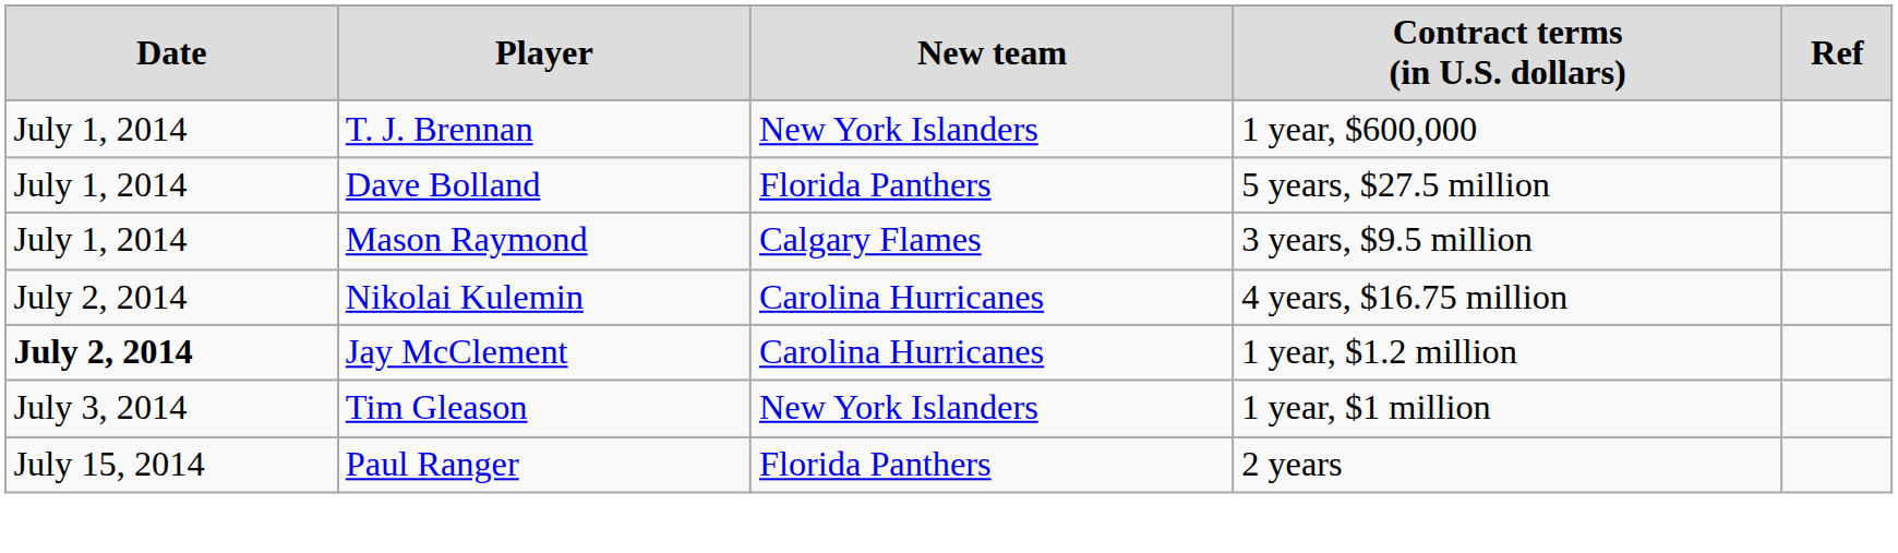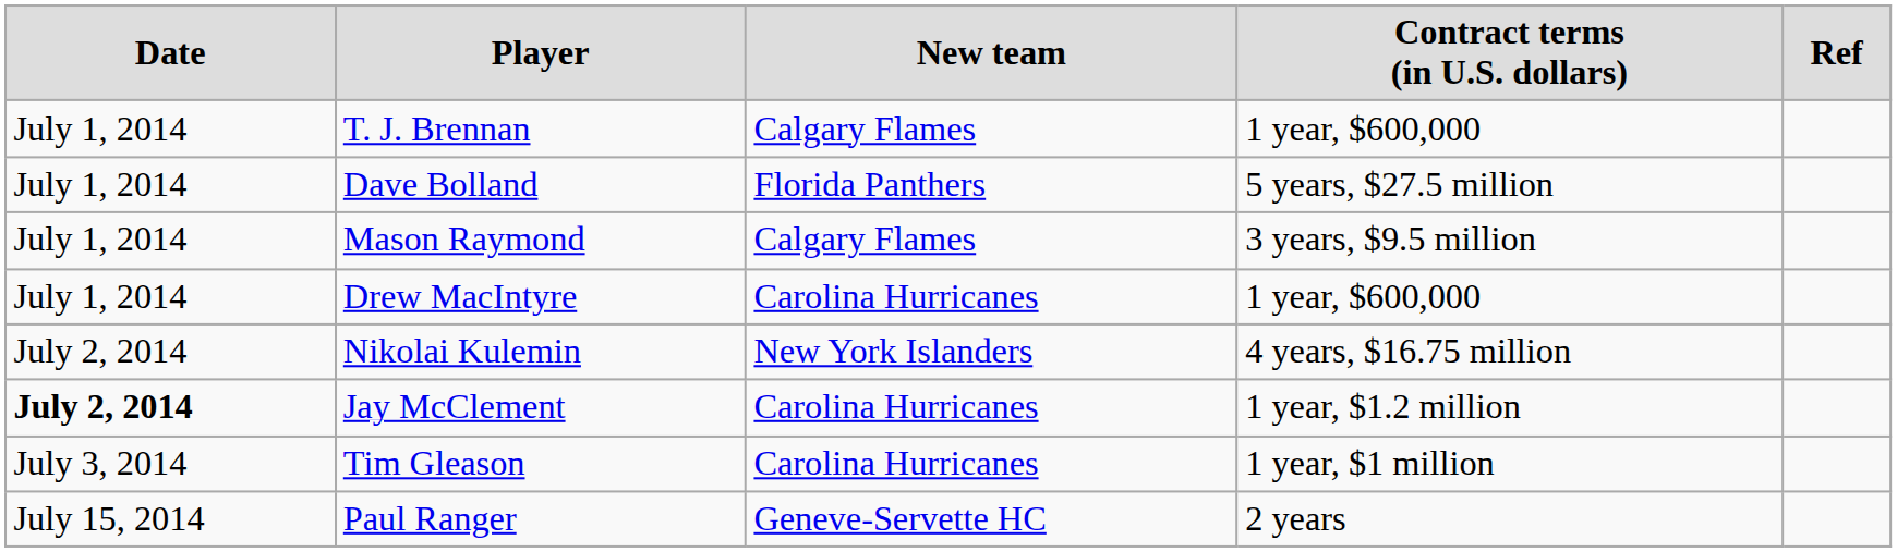T. J. Brennan | column 3: New York Islanders -> Calgary Flames
+ row: July 1, 2014 | Drew MacIntyre | Carolina Hurricanes | 1 year, $600,000
Nikolai Kulemin | column 3: Carolina Hurricanes -> New York Islanders
Tim Gleason | column 3: New York Islanders -> Carolina Hurricanes
Paul Ranger | column 3: Florida Panthers -> Geneve-Servette HC
